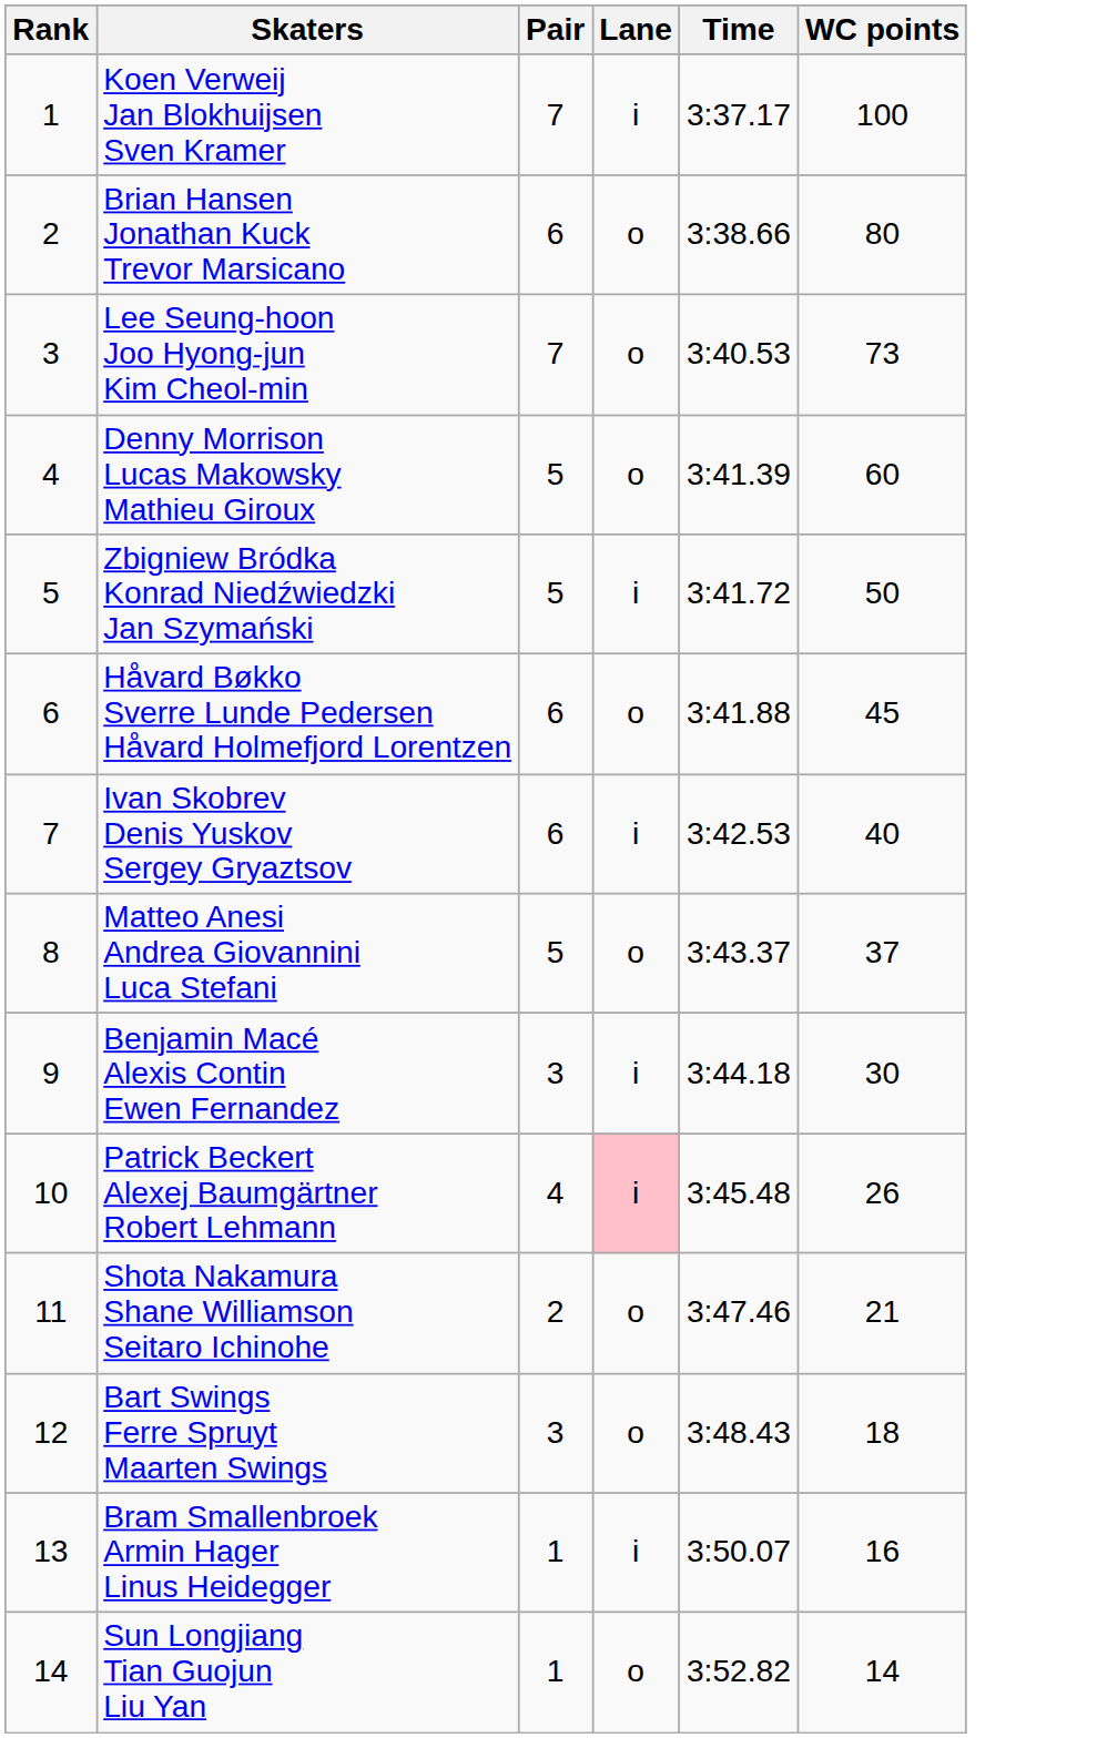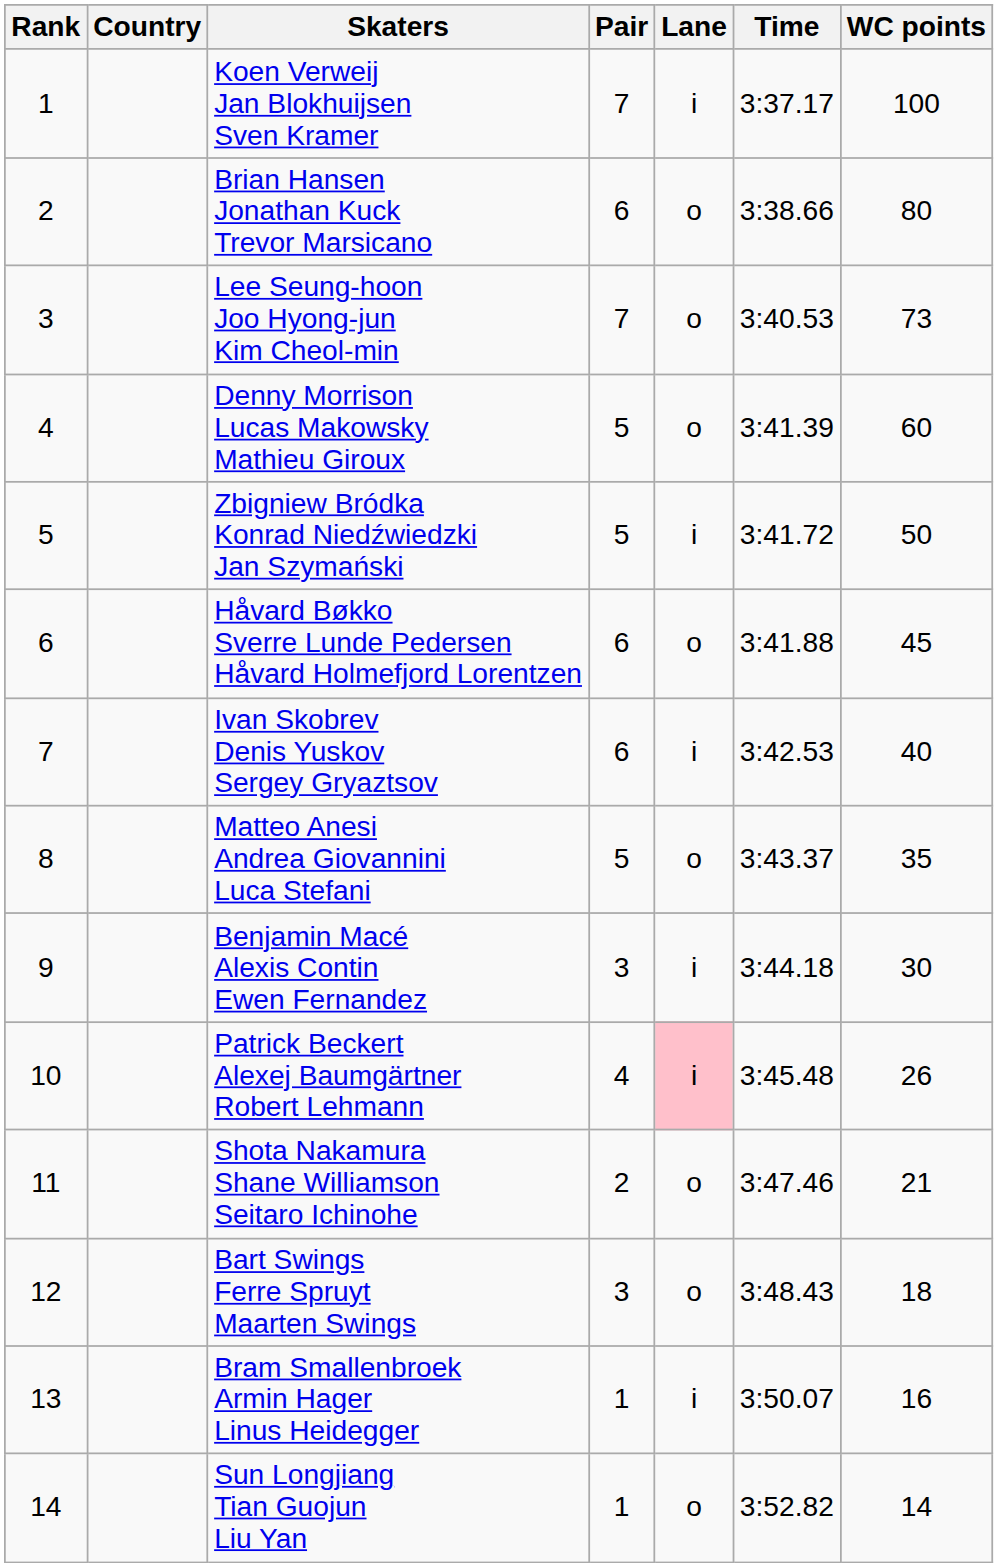+ column: Country
Matteo Anesi Andrea Giovannini Luca Stefani | WC points: 37 -> 35
